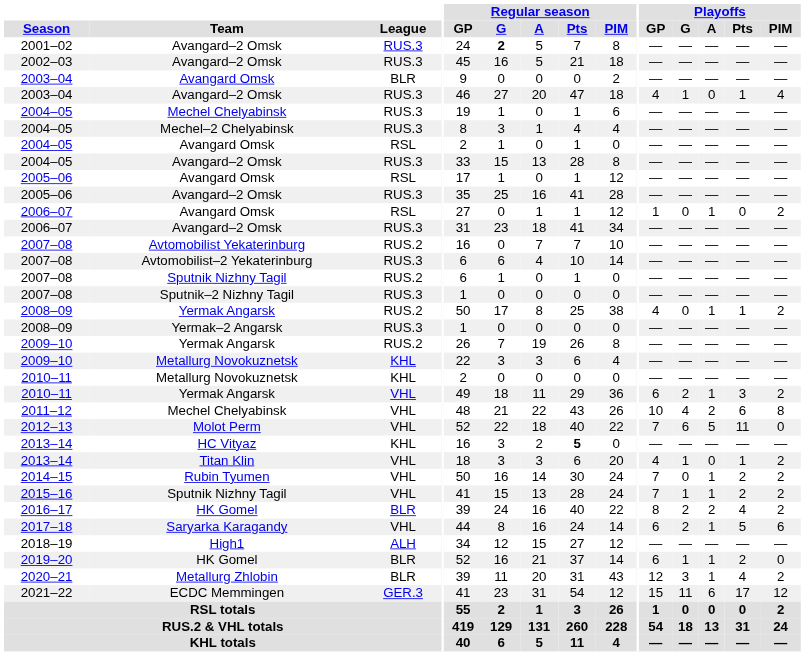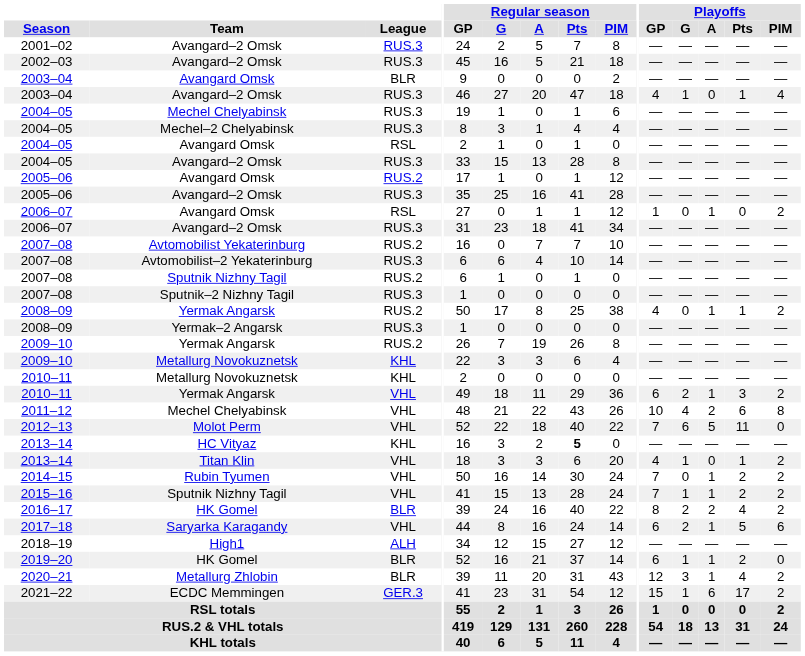2001–02 | Regular season / G: bold -> normal
2005–06 / Avangard Omsk | League: RSL -> RUS.2
2021–22 | Playoffs / G: 11 -> 1
2021–22 | Playoffs / PIM: 12 -> 2
